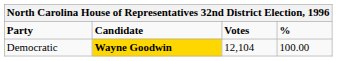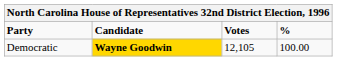Democratic | Votes: 12,104 -> 12,105
